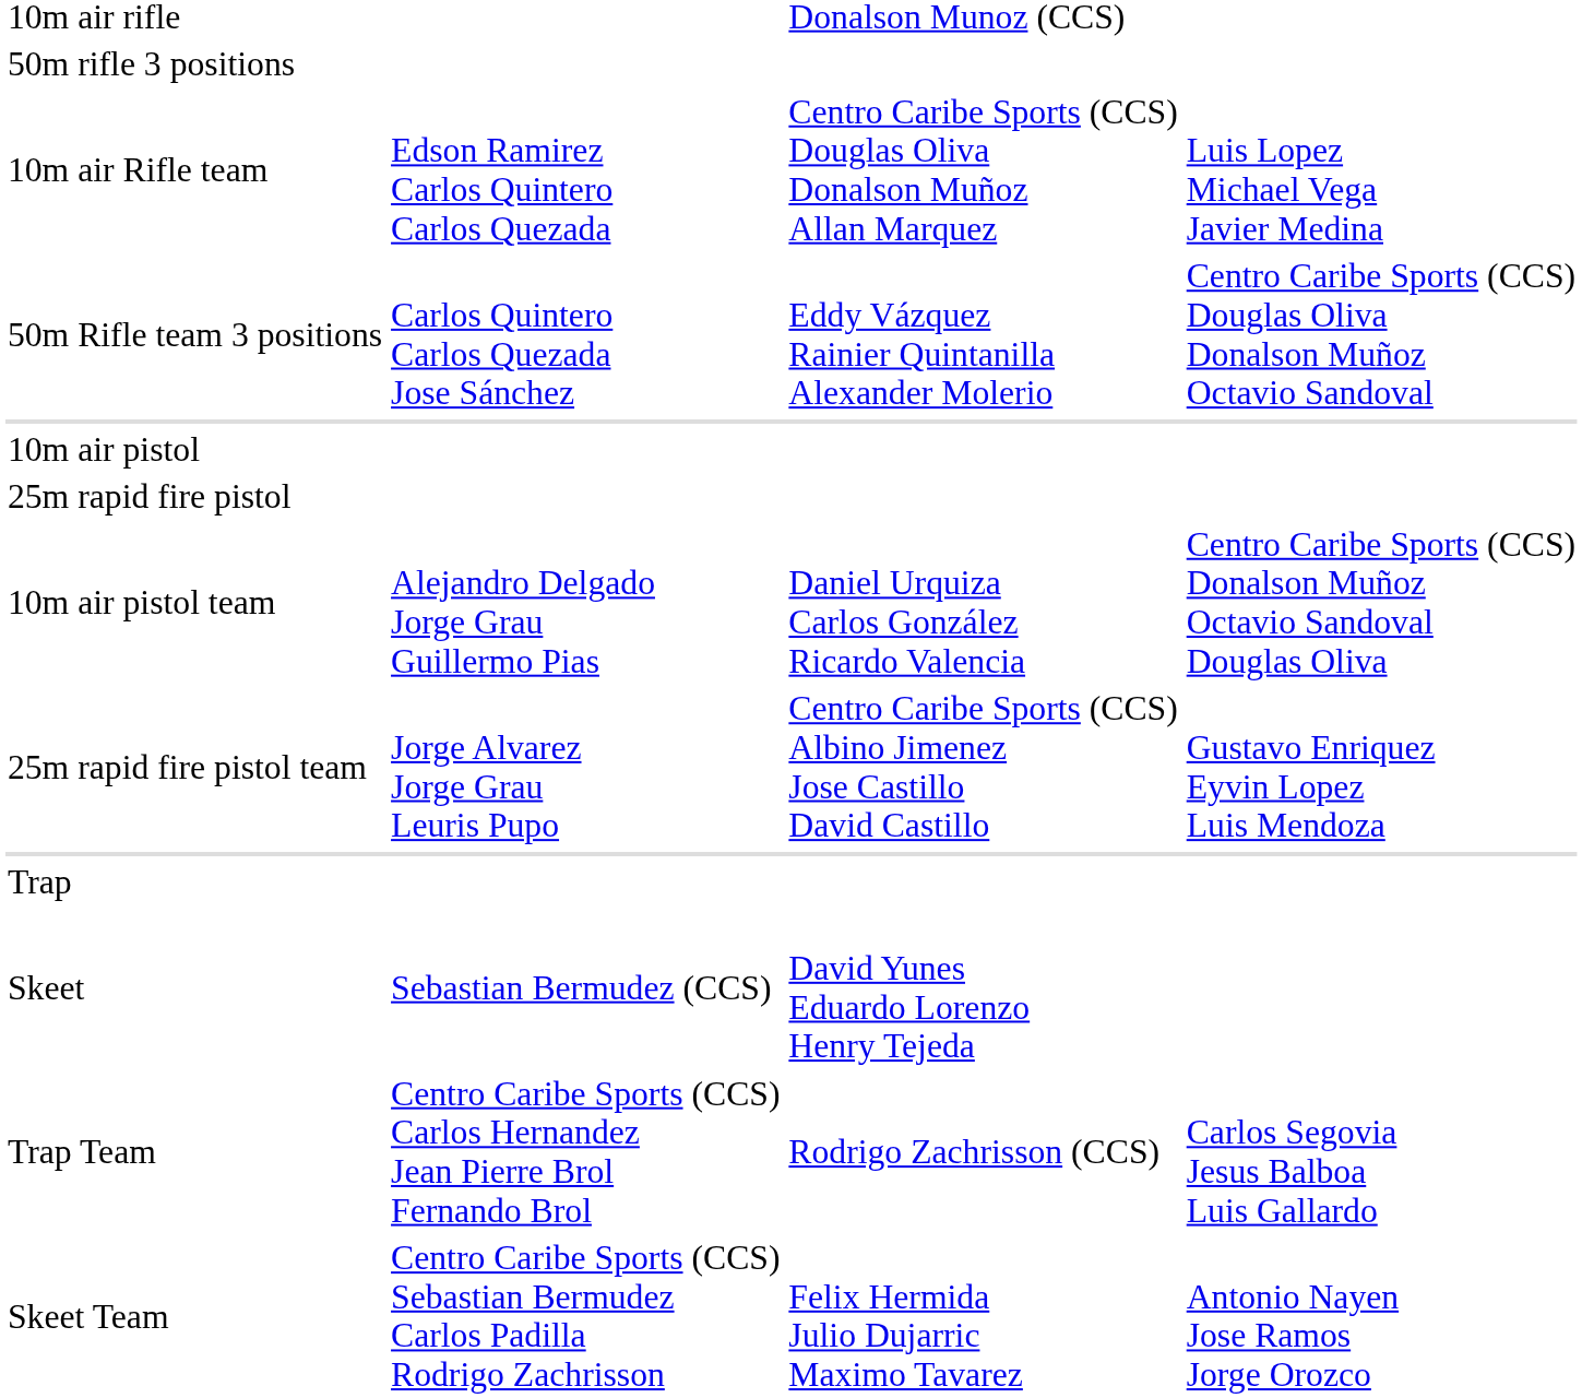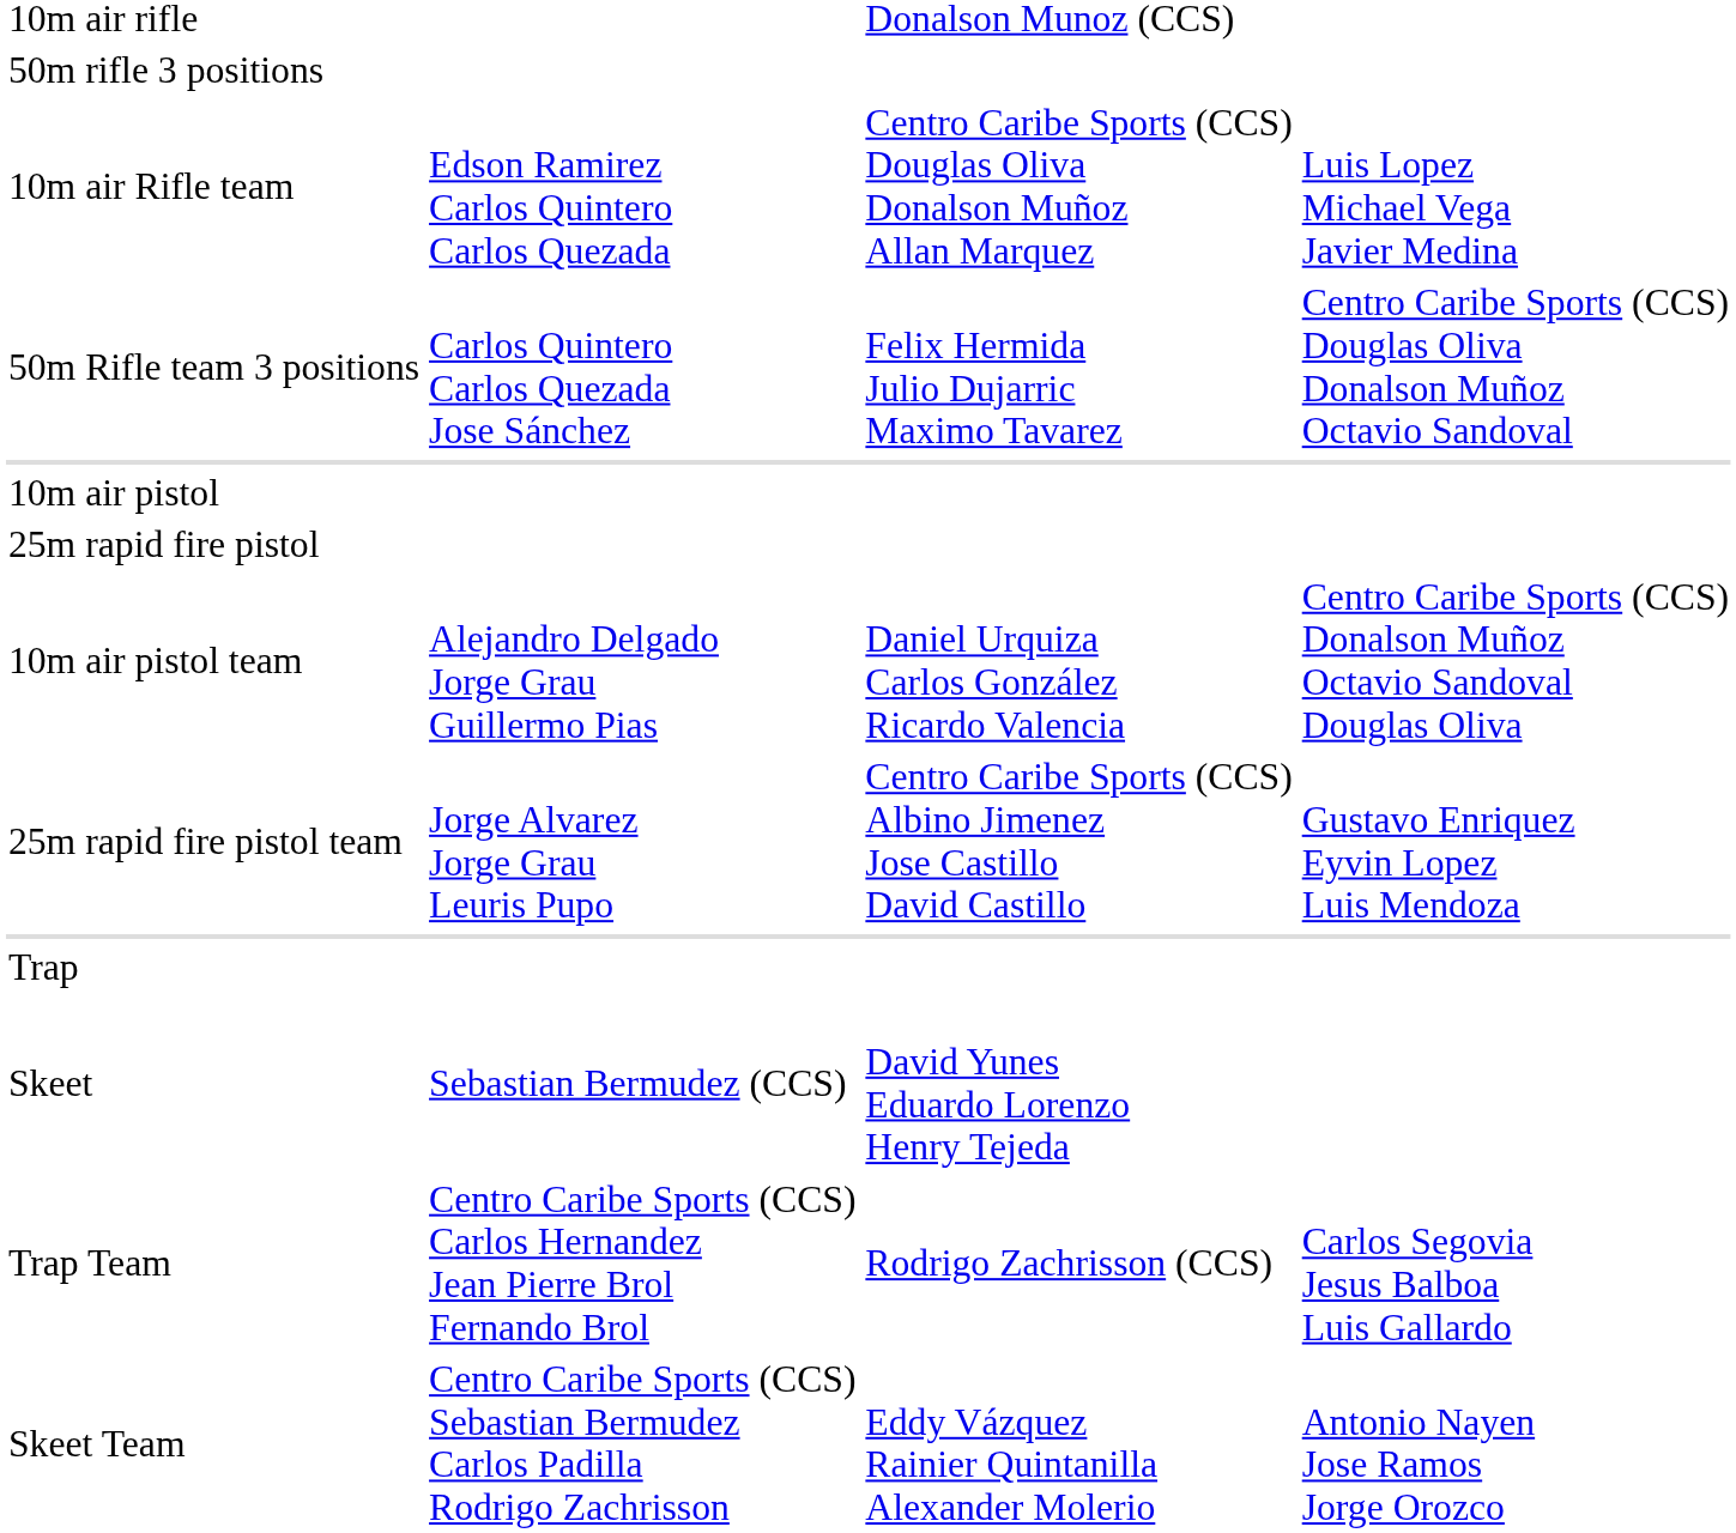50m Rifle team 3 positions | column 3: Eddy Vázquez Rainier Quintanilla Alexander Molerio -> Felix Hermida Julio Dujarric Maximo Tavarez
Skeet Team | column 3: Felix Hermida Julio Dujarric Maximo Tavarez -> Eddy Vázquez Rainier Quintanilla Alexander Molerio
